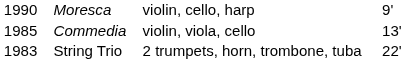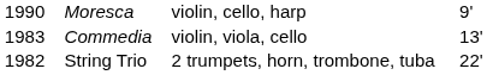Commedia | column 1: 1985 -> 1983
String Trio | column 1: 1983 -> 1982
